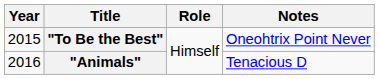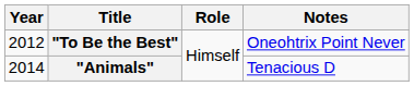"To Be the Best" | Year: 2015 -> 2012
"Animals" | Year: 2016 -> 2014
